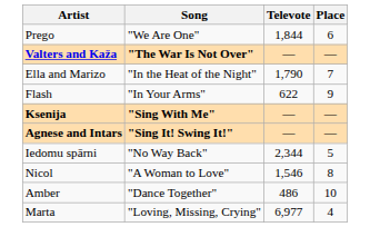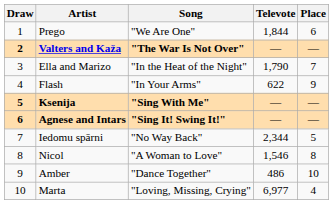+ column: Draw | 1 | 2 | 3 | 4 | 5 | 6 | 7 | 8 | 9 | 10
